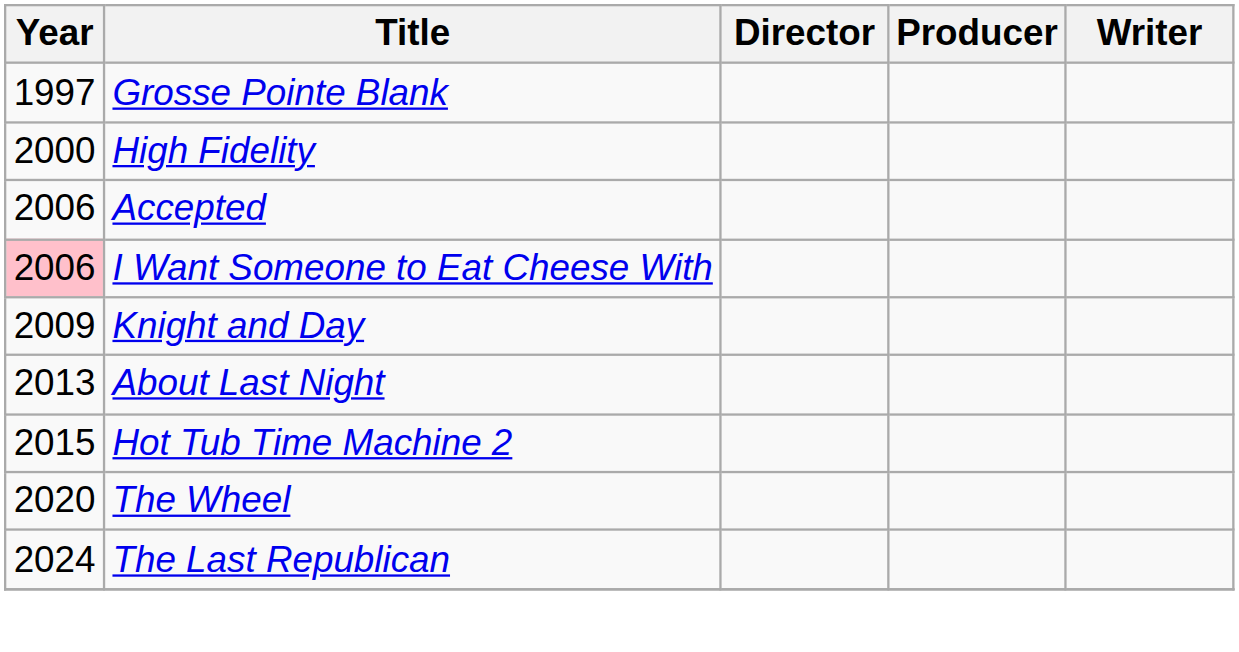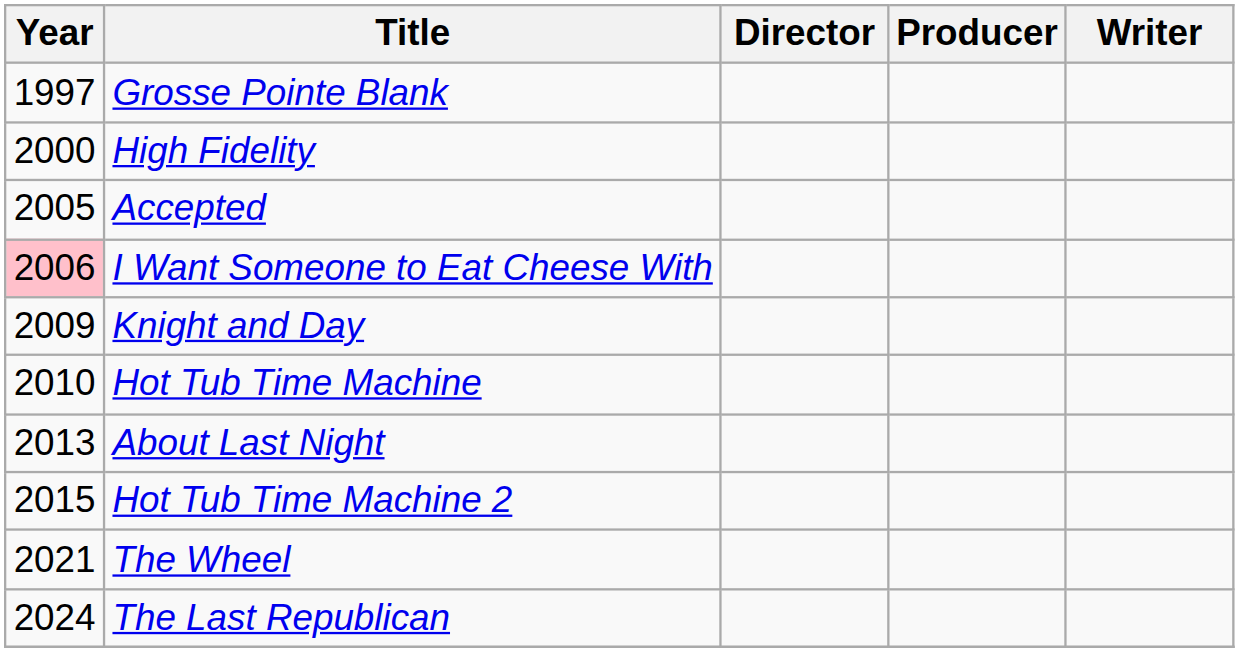Accepted | Year: 2006 -> 2005
+ row: 2010 | Hot Tub Time Machine
The Wheel | Year: 2020 -> 2021
